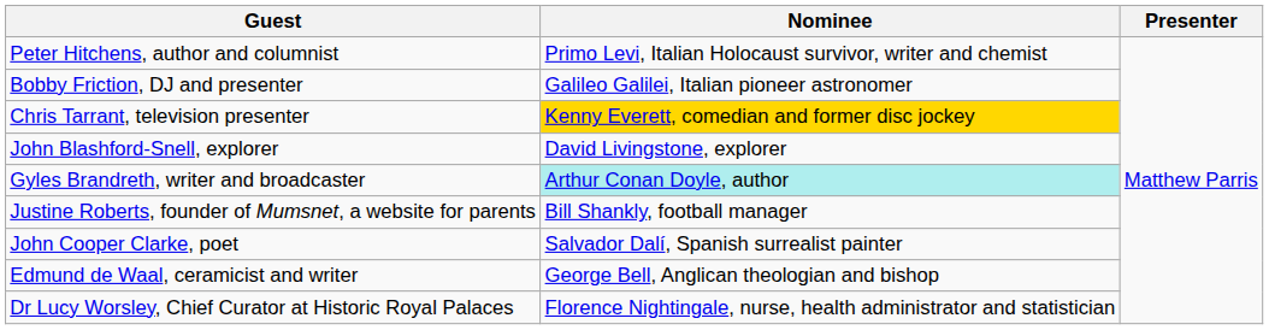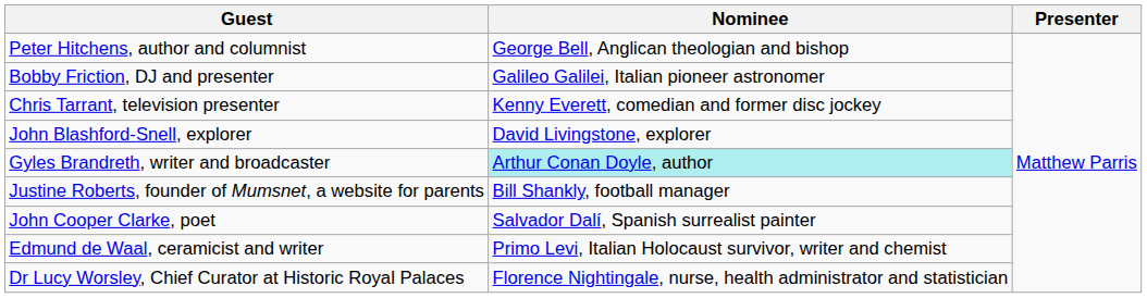Peter Hitchens, author and columnist | Nominee: Primo Levi, Italian Holocaust survivor, writer and chemist -> George Bell, Anglican theologian and bishop
Chris Tarrant, television presenter | Nominee: gold background -> no background
Edmund de Waal, ceramicist and writer | Nominee: George Bell, Anglican theologian and bishop -> Primo Levi, Italian Holocaust survivor, writer and chemist
